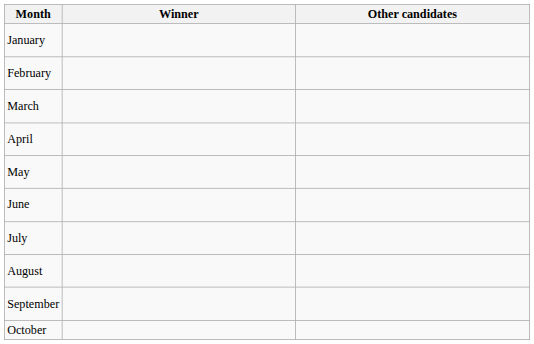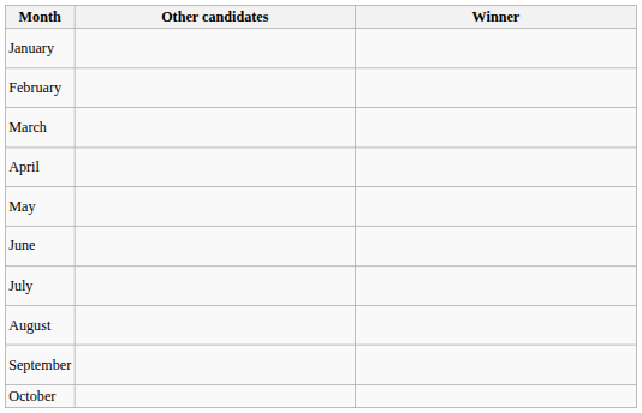columns swapped: Winner <-> Other candidates
